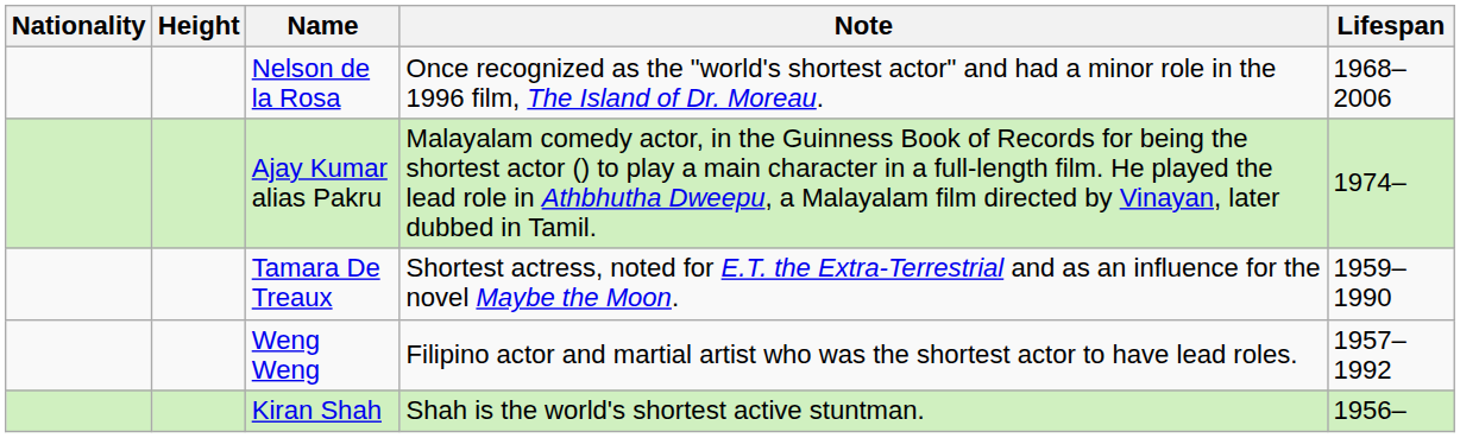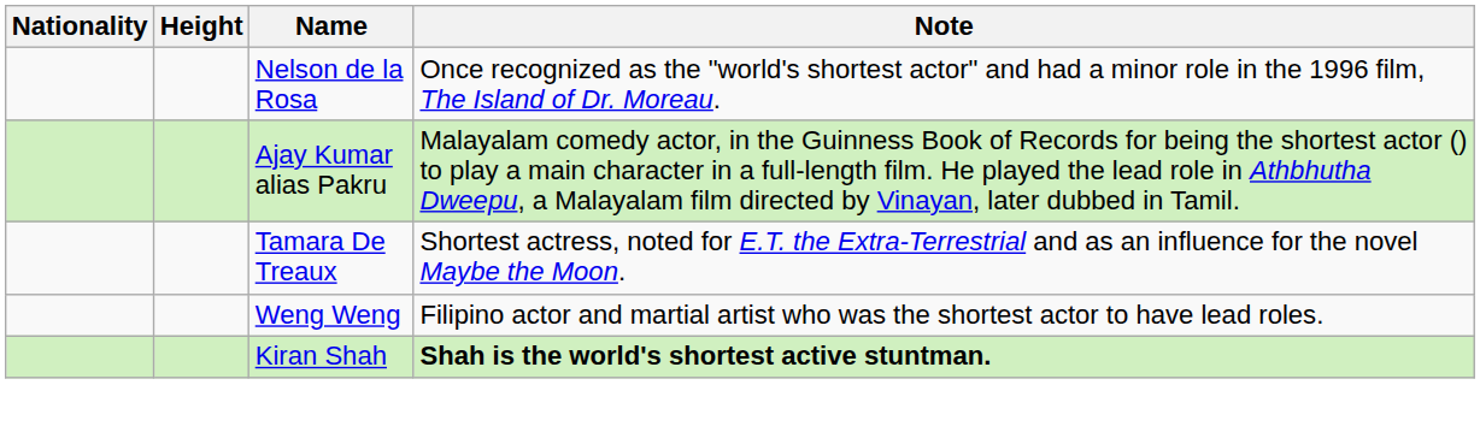- column: Lifespan | 1968–2006 | 1974– | 1959–1990 | 1957–1992 | 1956–
Kiran Shah | Note: normal -> bold
